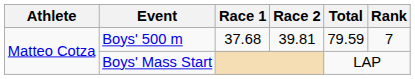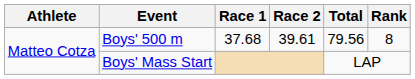Boys' 500 m | Race 2: 39.81 -> 39.61
Boys' 500 m | Total: 79.59 -> 79.56
Boys' 500 m | Rank: 7 -> 8
